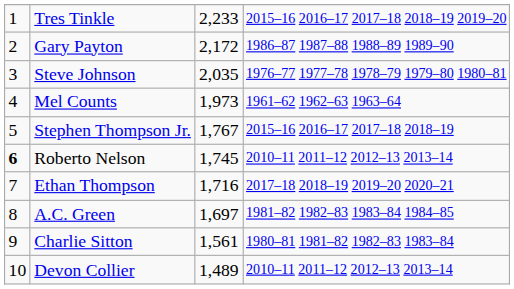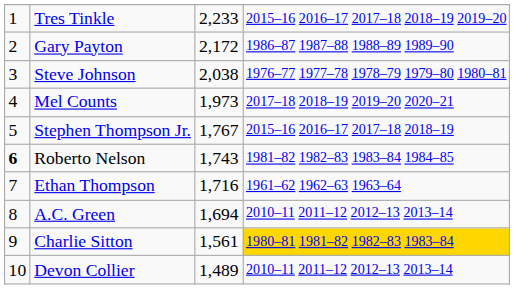Steve Johnson | column 3: 2,035 -> 2,038
Mel Counts | column 4: 1961–62 1962–63 1963–64 -> 2017–18 2018–19 2019–20 2020–21
Roberto Nelson | column 3: 1,745 -> 1,743
Roberto Nelson | column 4: 2010–11 2011–12 2012–13 2013–14 -> 1981–82 1982–83 1983–84 1984–85
Ethan Thompson | column 4: 2017–18 2018–19 2019–20 2020–21 -> 1961–62 1962–63 1963–64
A.C. Green | column 3: 1,697 -> 1,694
A.C. Green | column 4: 1981–82 1982–83 1983–84 1984–85 -> 2010–11 2011–12 2012–13 2013–14
Charlie Sitton | column 4: no background -> gold background
